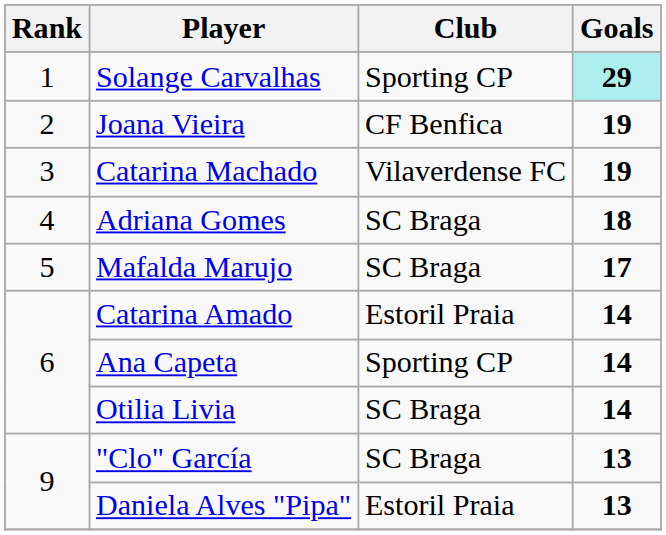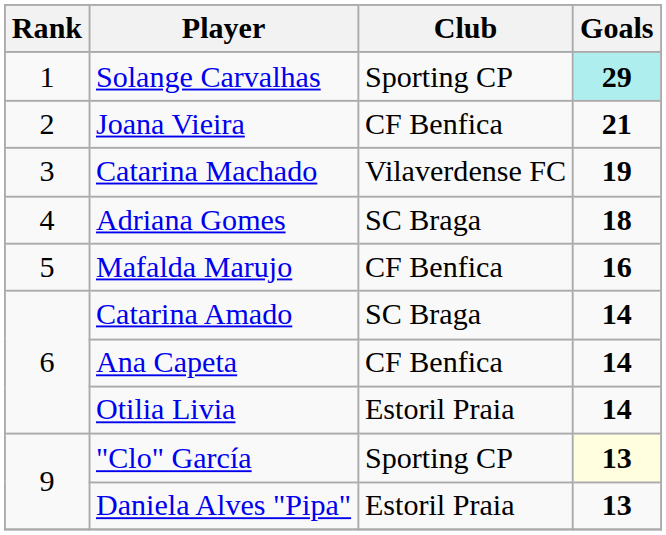Joana Vieira | Goals: 19 -> 21
Mafalda Marujo | Club: SC Braga -> CF Benfica
Mafalda Marujo | Goals: 17 -> 16
Catarina Amado | Club: Estoril Praia -> SC Braga
Ana Capeta | Club: Sporting CP -> CF Benfica
Otilia Livia | Club: SC Braga -> Estoril Praia
"Clo" García | Club: SC Braga -> Sporting CP
"Clo" García | Goals: no background -> lightyellow background
